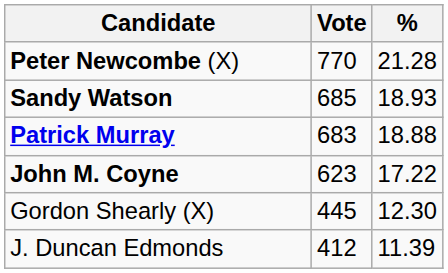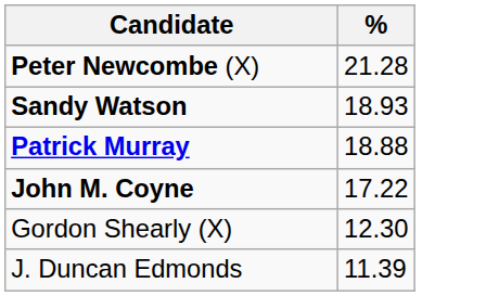- column: Vote | 770 | 685 | 683 | 623 | 445 | 412
